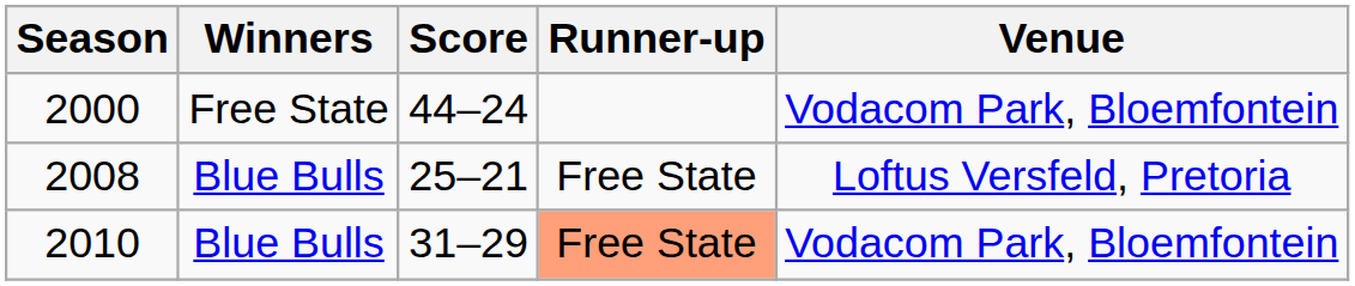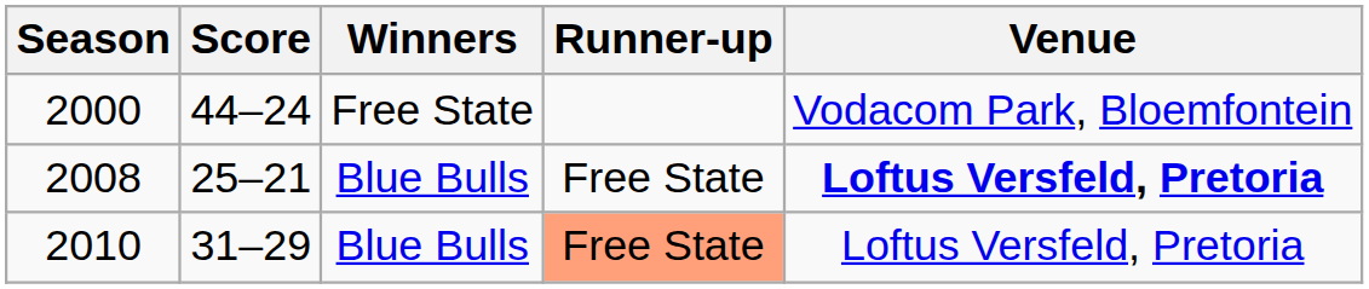columns swapped: Winners <-> Score
2008 | Venue: normal -> bold
2010 | Venue: Vodacom Park, Bloemfontein -> Loftus Versfeld, Pretoria
